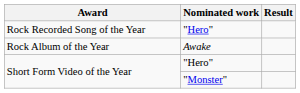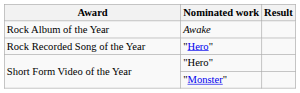rows swapped: Rock Recorded Song of the Year <-> Rock Album of the Year
